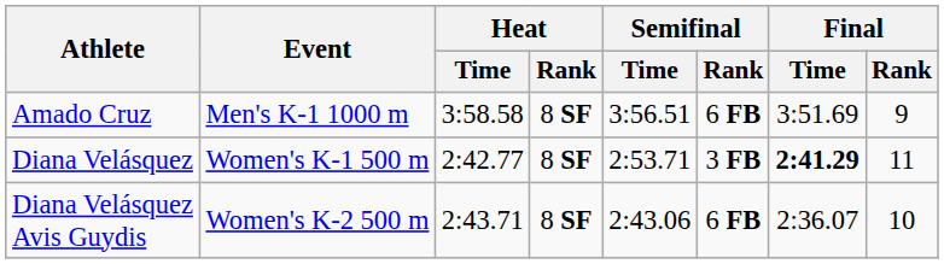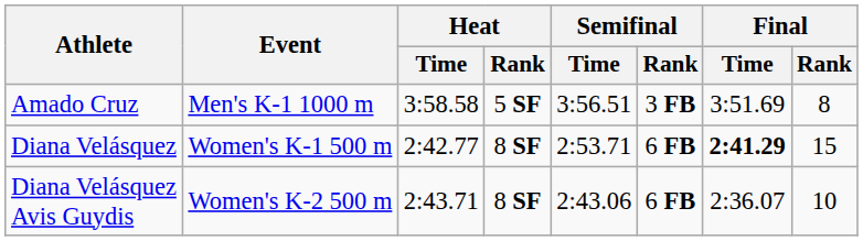Amado Cruz | Heat / Rank: 8 SF -> 5 SF
Amado Cruz | Semifinal / Rank: 6 FB -> 3 FB
Amado Cruz | Final / Rank: 9 -> 8
Diana Velásquez | Semifinal / Rank: 3 FB -> 6 FB
Diana Velásquez | Final / Rank: 11 -> 15
